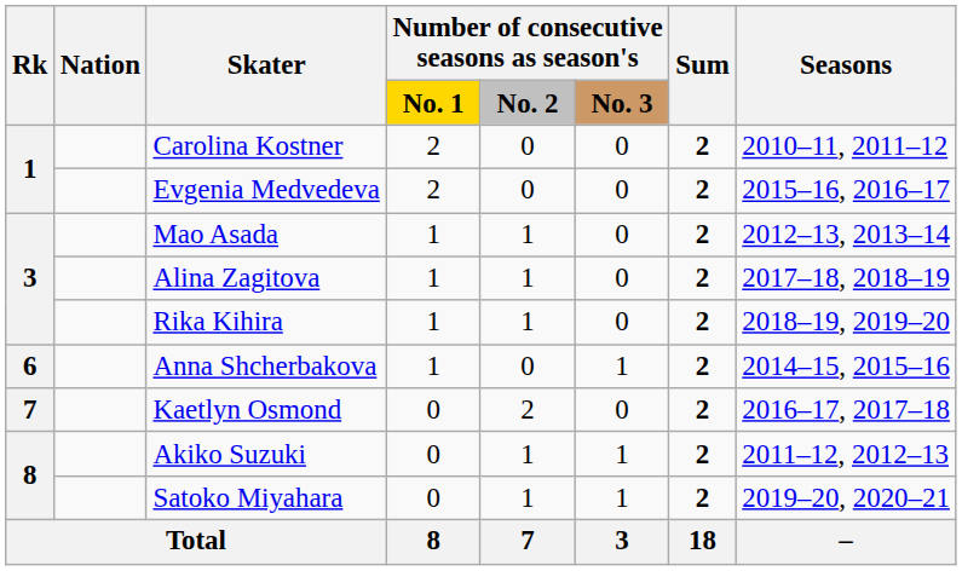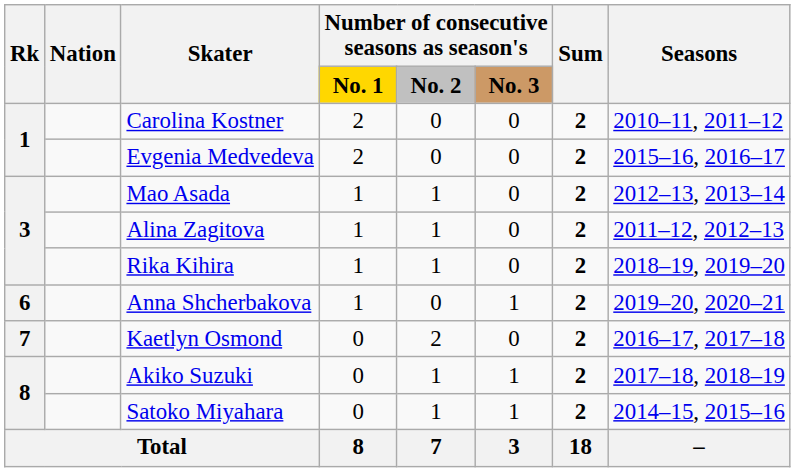Alina Zagitova | Seasons: 2017–18, 2018–19 -> 2011–12, 2012–13
Anna Shcherbakova | Seasons: 2014–15, 2015–16 -> 2019–20, 2020–21
Akiko Suzuki | Seasons: 2011–12, 2012–13 -> 2017–18, 2018–19
Satoko Miyahara | Seasons: 2019–20, 2020–21 -> 2014–15, 2015–16
